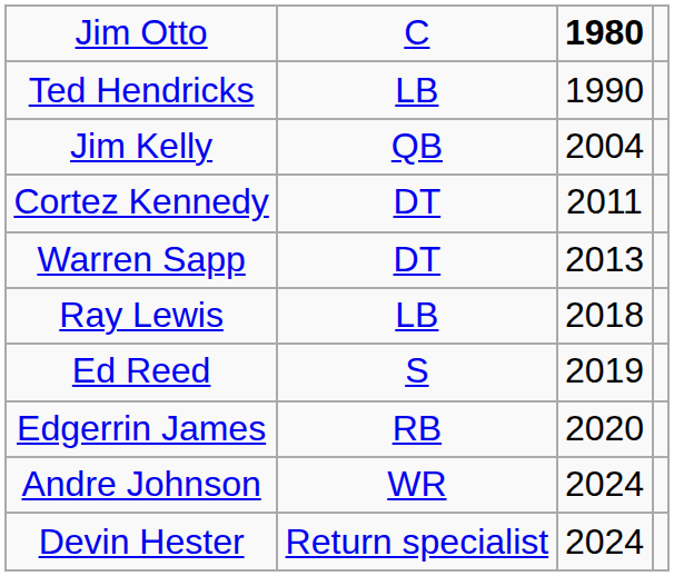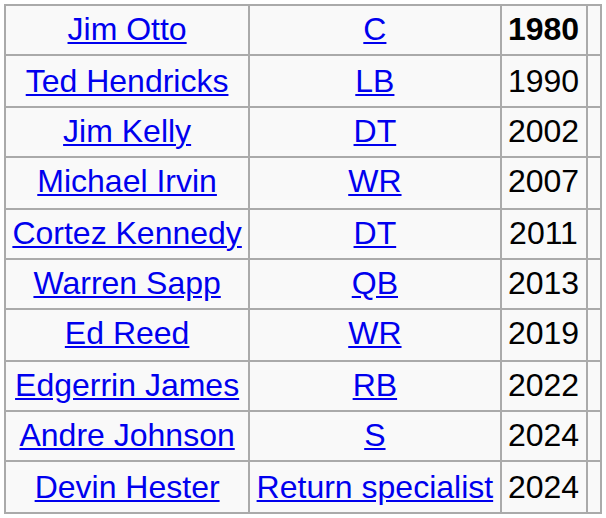Jim Kelly | column 2: QB -> DT
Jim Kelly | column 3: 2004 -> 2002
+ row: Michael Irvin | WR | 2007
Warren Sapp | column 2: DT -> QB
- row: Ray Lewis | LB | 2018
Ed Reed | column 2: S -> WR
Edgerrin James | column 3: 2020 -> 2022
Andre Johnson | column 2: WR -> S
